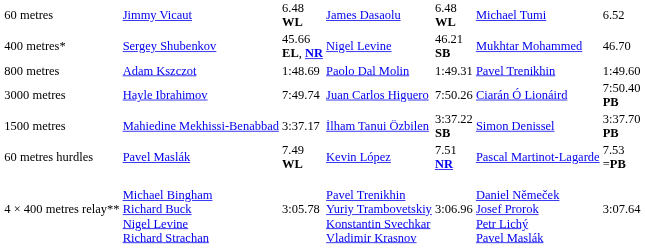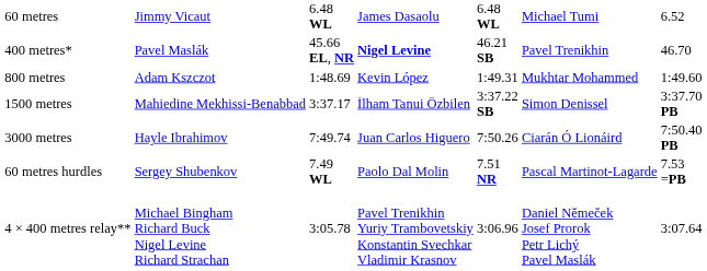400 metres* | column 2: Sergey Shubenkov -> Pavel Maslák
400 metres* | column 4: normal -> bold
400 metres* | column 6: Mukhtar Mohammed -> Pavel Trenikhin
800 metres | column 4: Paolo Dal Molin -> Kevin López
800 metres | column 6: Pavel Trenikhin -> Mukhtar Mohammed
rows swapped: 1500 metres <-> 3000 metres
60 metres hurdles | column 2: Pavel Maslák -> Sergey Shubenkov
60 metres hurdles | column 4: Kevin López -> Paolo Dal Molin
